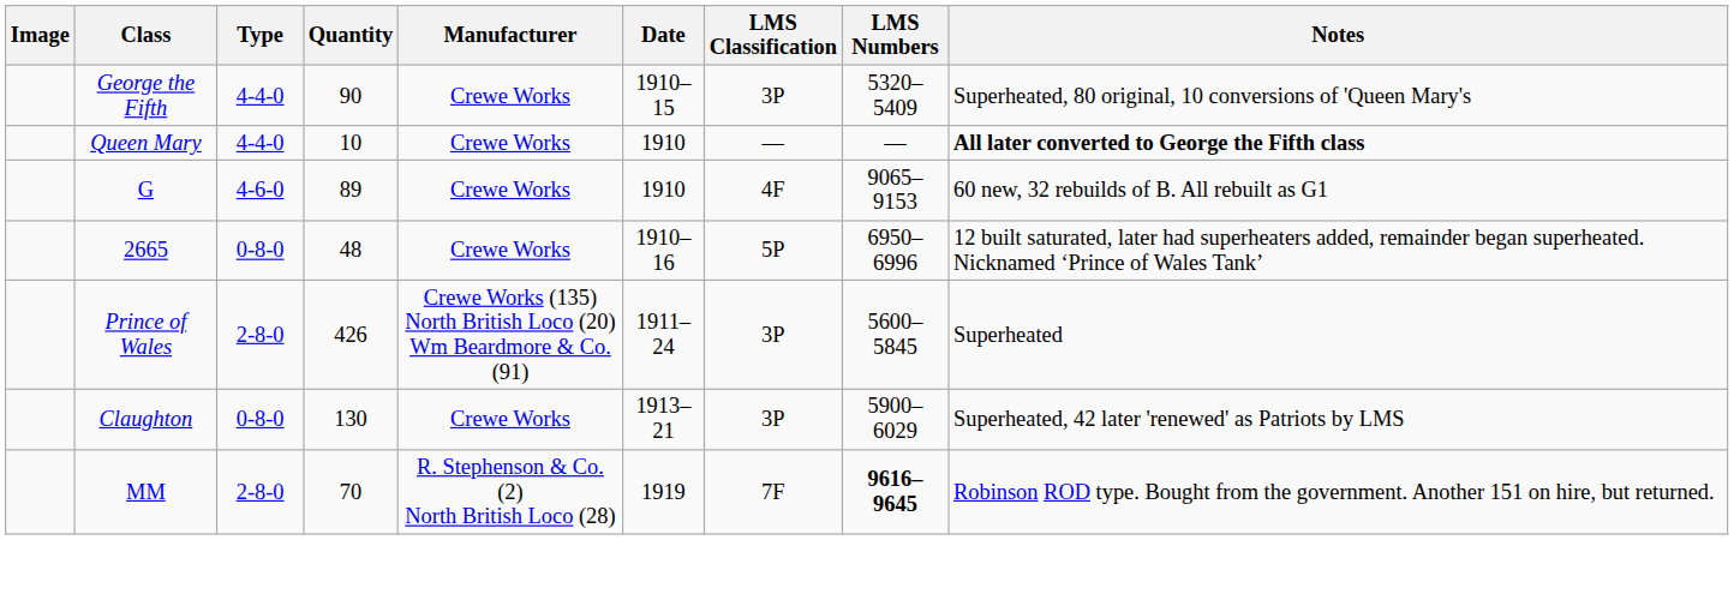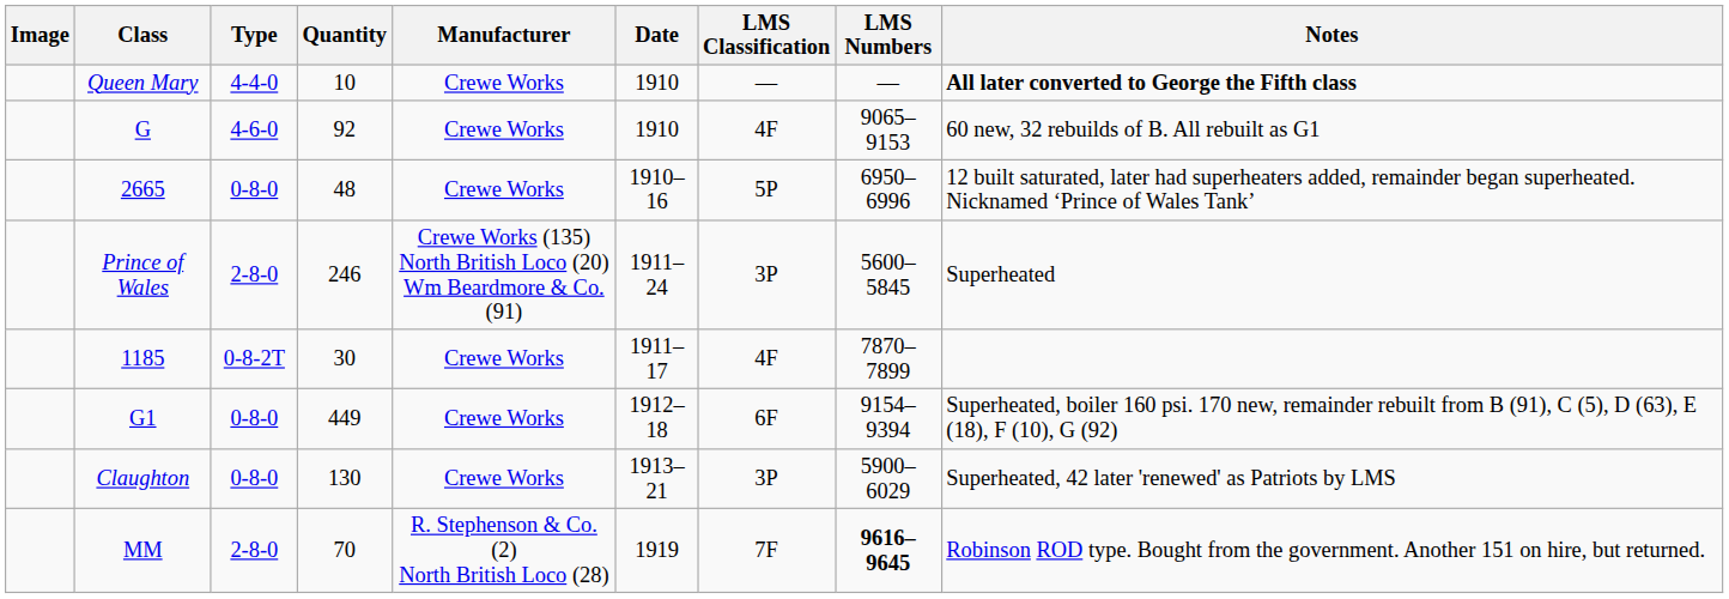- row: George the Fifth | 4-4-0 | 90 | Crewe Works | 1910–15 | 3P | 5320–5409 | Superheated, 80 original, 10 conversions of 'Queen Mary's
G | Quantity: 89 -> 92
Prince of Wales | Quantity: 426 -> 246
+ row: 1185 | 0-8-2T | 30 | Crewe Works | 1911–17 | 4F | 7870–7899
+ row: G1 | 0-8-0 | 449 | Crewe Works | 1912–18 | 6F | 9154–9394 | Superheated, boiler 160 psi. 170 new, remainder rebuilt from B (91), C (5), D (63), E (18), F (10), G (92)
